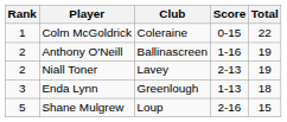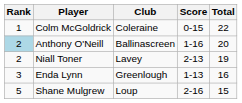Anthony O'Neill | Rank: no background -> lightblue background
Anthony O'Neill | Total: 19 -> 20
Enda Lynn | Total: 18 -> 16
